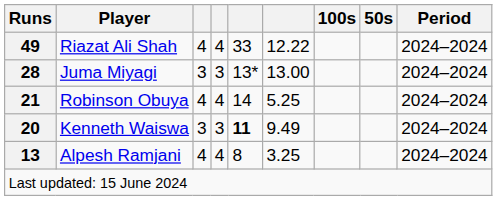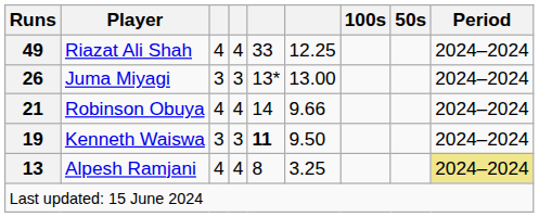Riazat Ali Shah | column 6: 12.22 -> 12.25
Juma Miyagi | Runs: 28 -> 26
Robinson Obuya | column 6: 5.25 -> 9.66
Kenneth Waiswa | Runs: 20 -> 19
Kenneth Waiswa | column 6: 9.49 -> 9.50
Alpesh Ramjani | Period: no background -> khaki background
